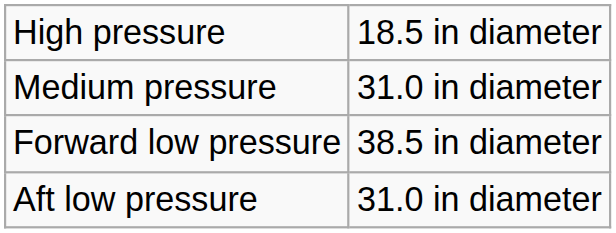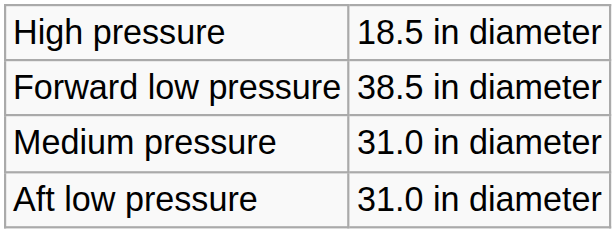rows swapped: Medium pressure <-> Forward low pressure
